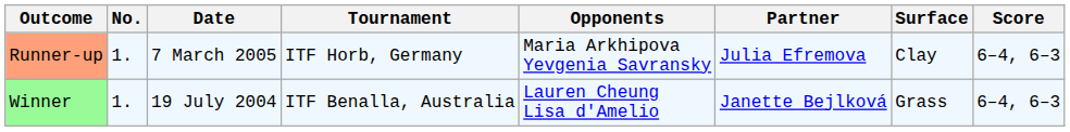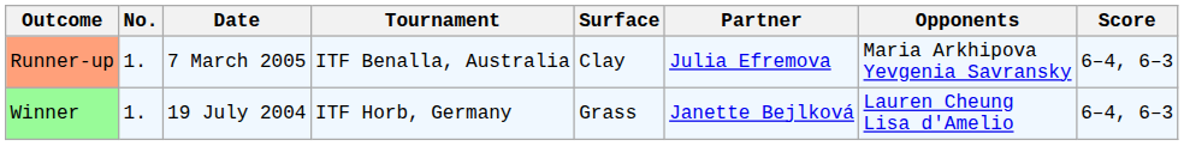columns swapped: Surface <-> Opponents
Runner-up | Tournament: ITF Horb, Germany -> ITF Benalla, Australia
Winner | Tournament: ITF Benalla, Australia -> ITF Horb, Germany
